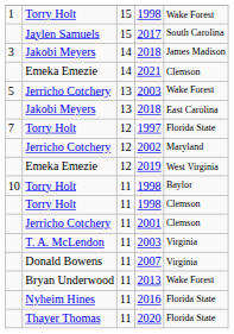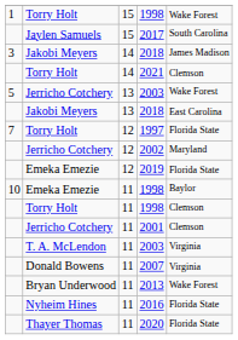2021 | column 2: Emeka Emezie -> Torry Holt
2019 | column 5: West Virginia -> Florida State
10 / 1998 | column 2: Torry Holt -> Emeka Emezie
